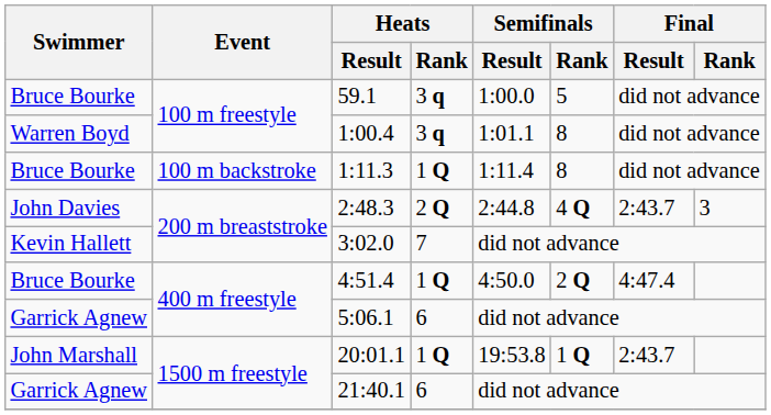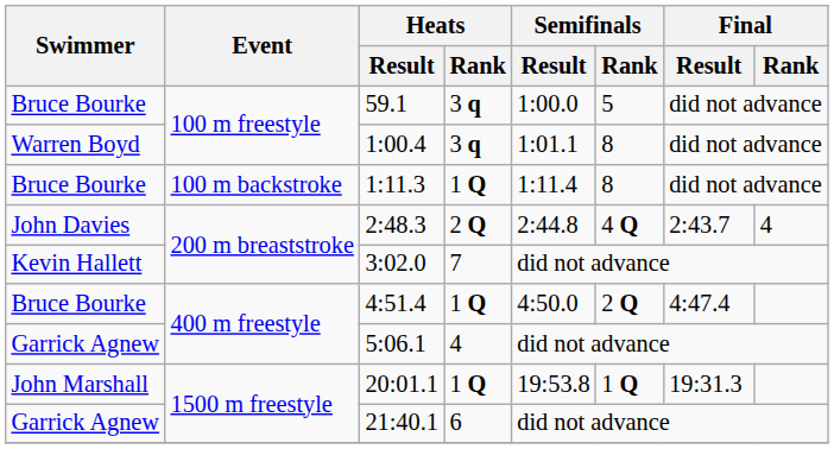2:48.3 | Final / Rank: 3 -> 4
5:06.1 | Heats / Rank: 6 -> 4
20:01.1 | Final / Result: 2:43.7 -> 19:31.3
